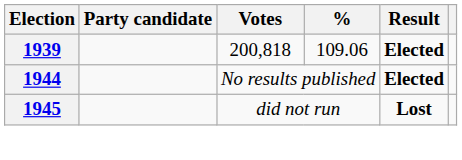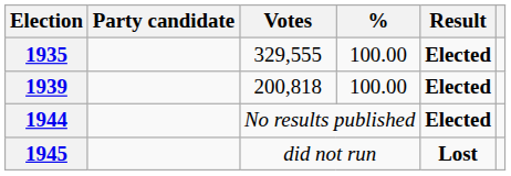+ row: 1935 | 329,555 | 100.00 | Elected
1939 | %: 109.06 -> 100.00
